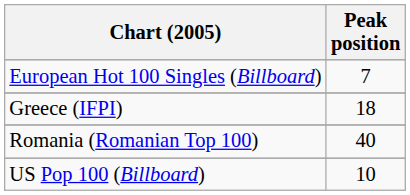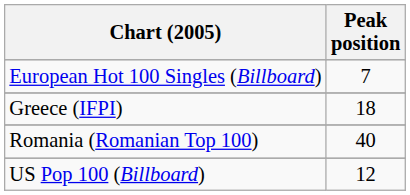US Pop 100 (Billboard) | Peak position: 10 -> 12
